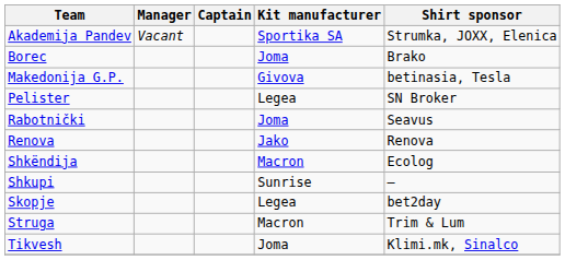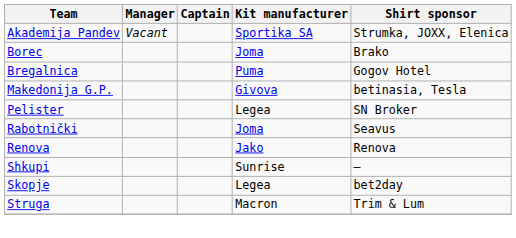+ row: Bregalnica | Puma | Gogov Hotel
- row: Shkëndija | Macron | Ecolog
- row: Tikvesh | Joma | Klimi.mk, Sinalco
